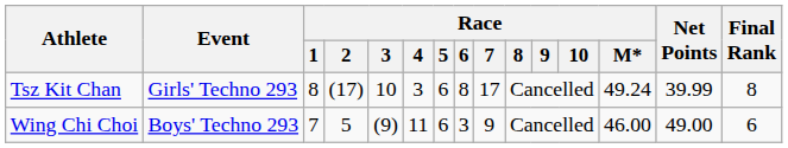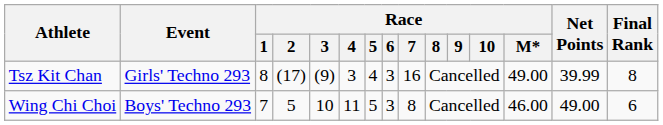Tsz Kit Chan | Race / 3: 10 -> (9)
Tsz Kit Chan | Race / 5: 6 -> 4
Tsz Kit Chan | Race / 6: 8 -> 3
Tsz Kit Chan | Race / 7: 17 -> 16
Tsz Kit Chan | Race / M*: 49.24 -> 49.00
Wing Chi Choi | Race / 3: (9) -> 10
Wing Chi Choi | Race / 5: 6 -> 5
Wing Chi Choi | Race / 7: 9 -> 8
